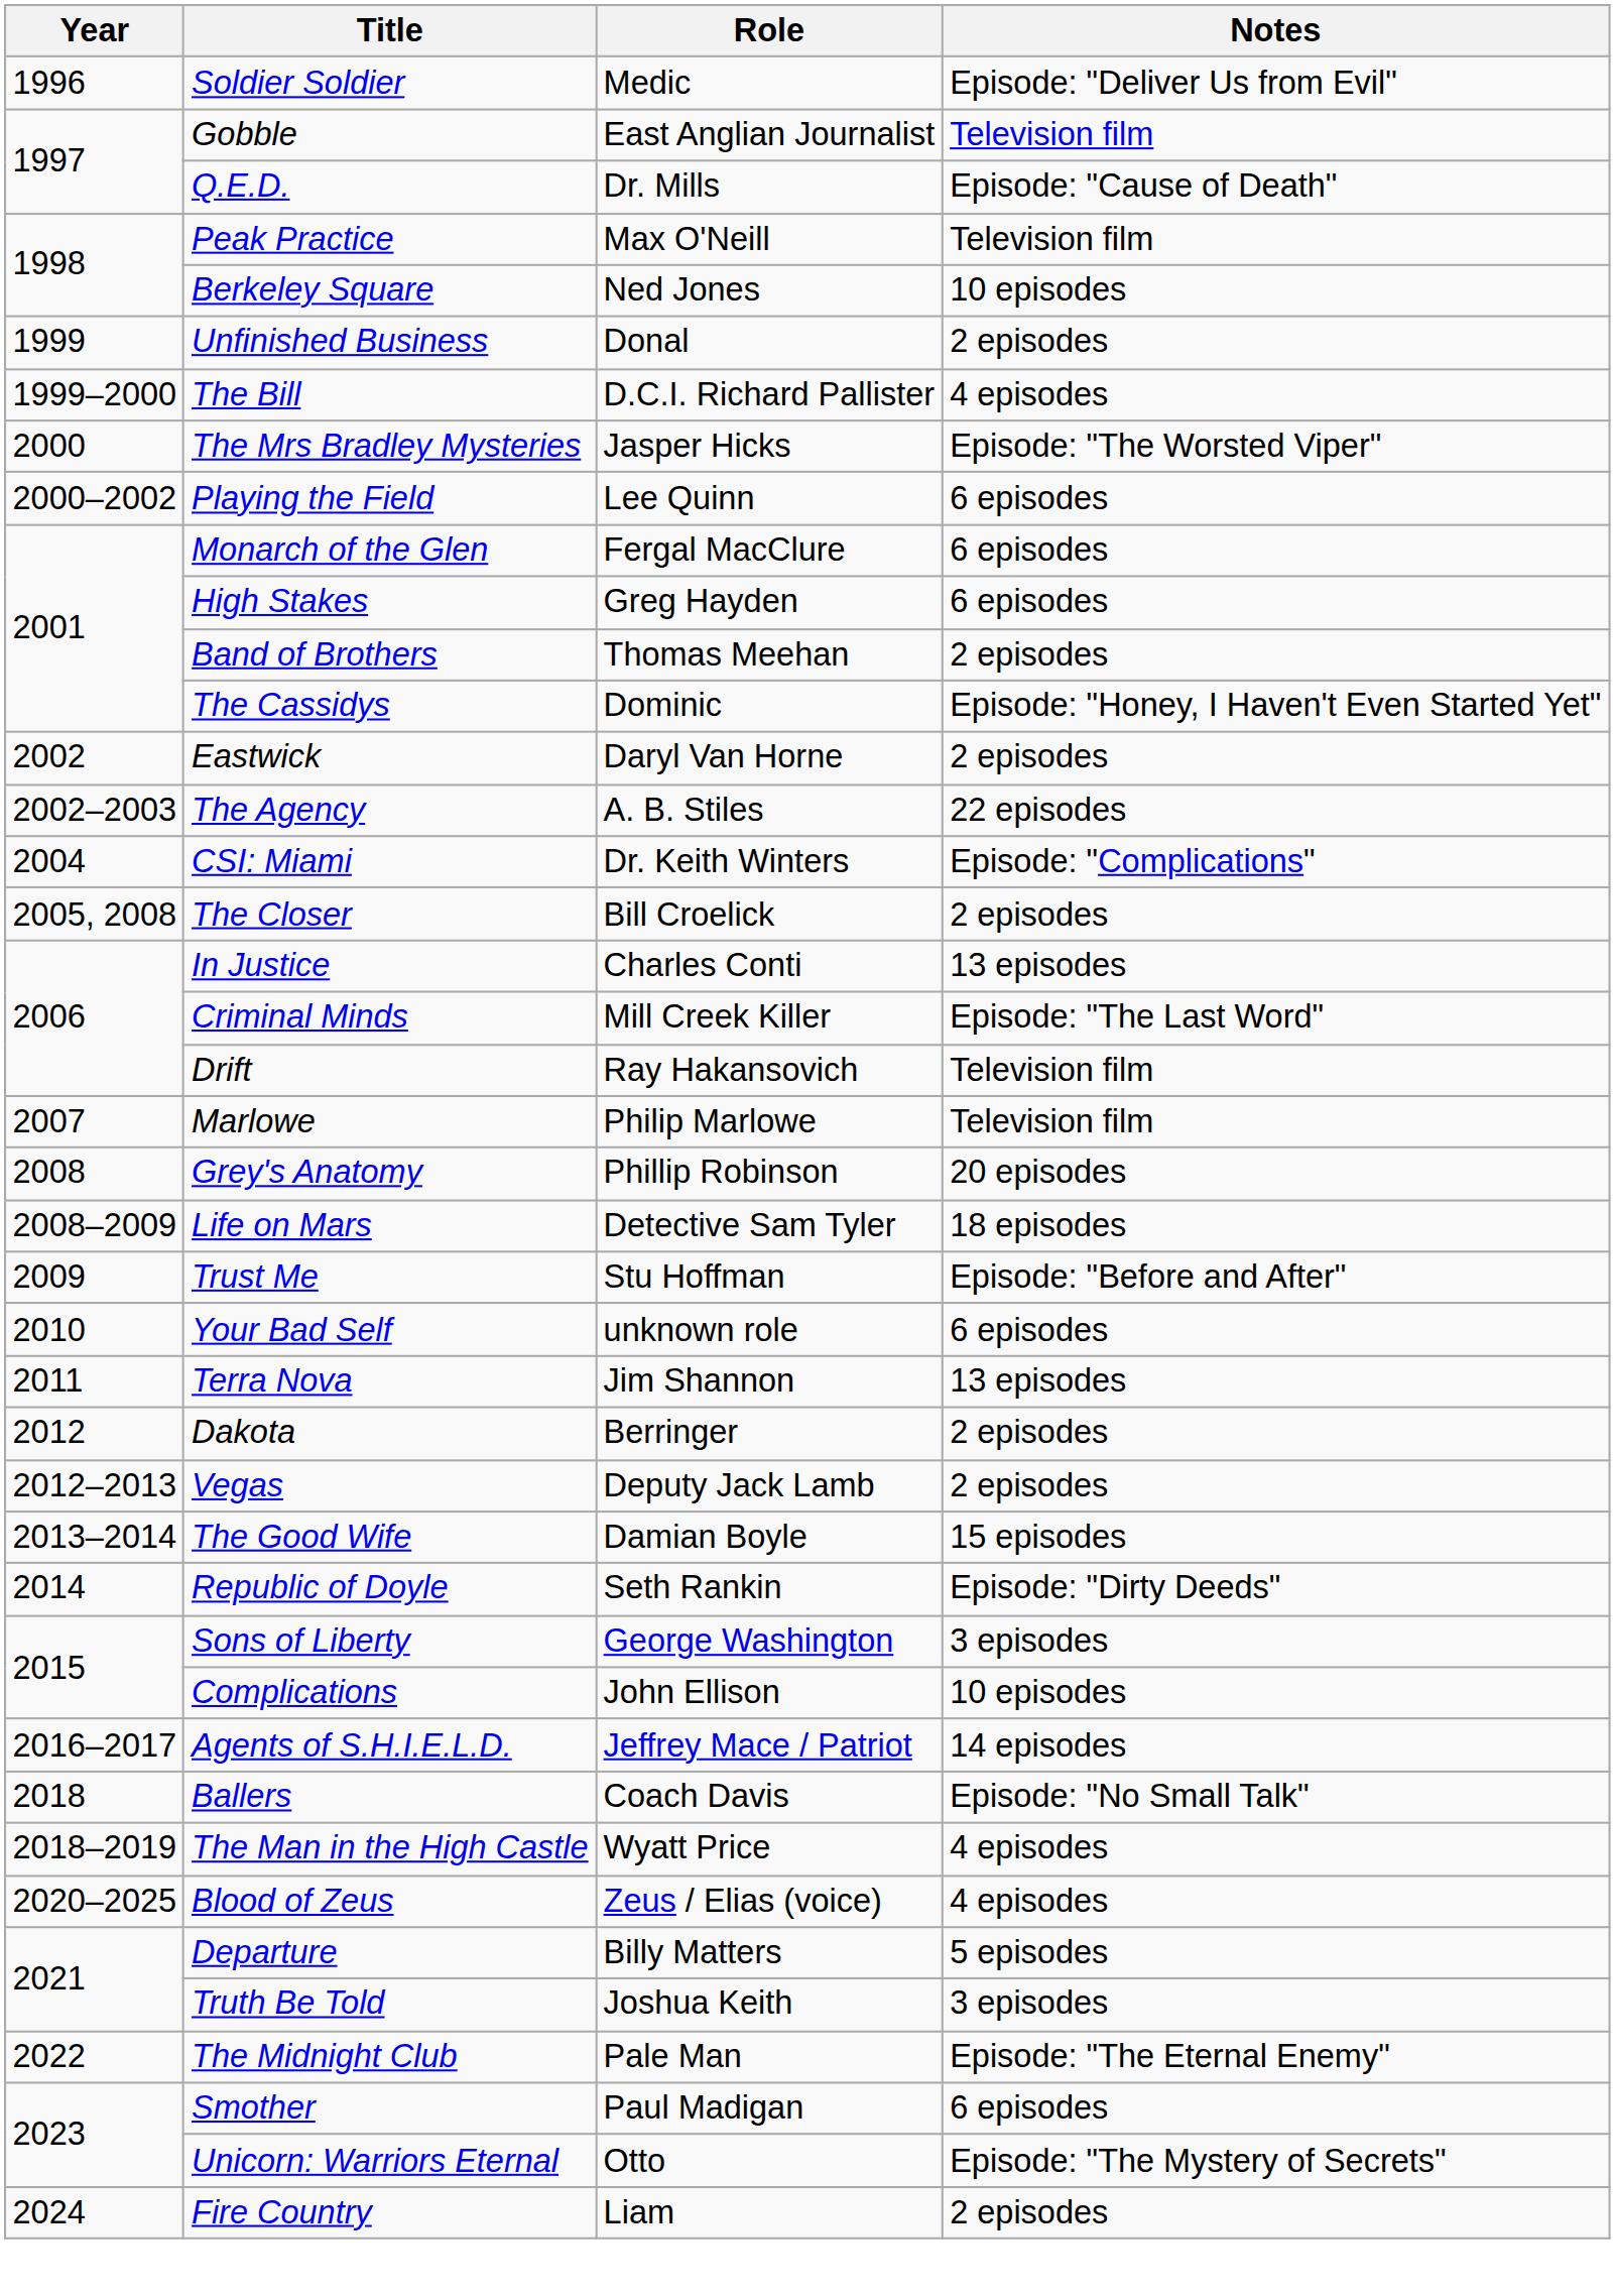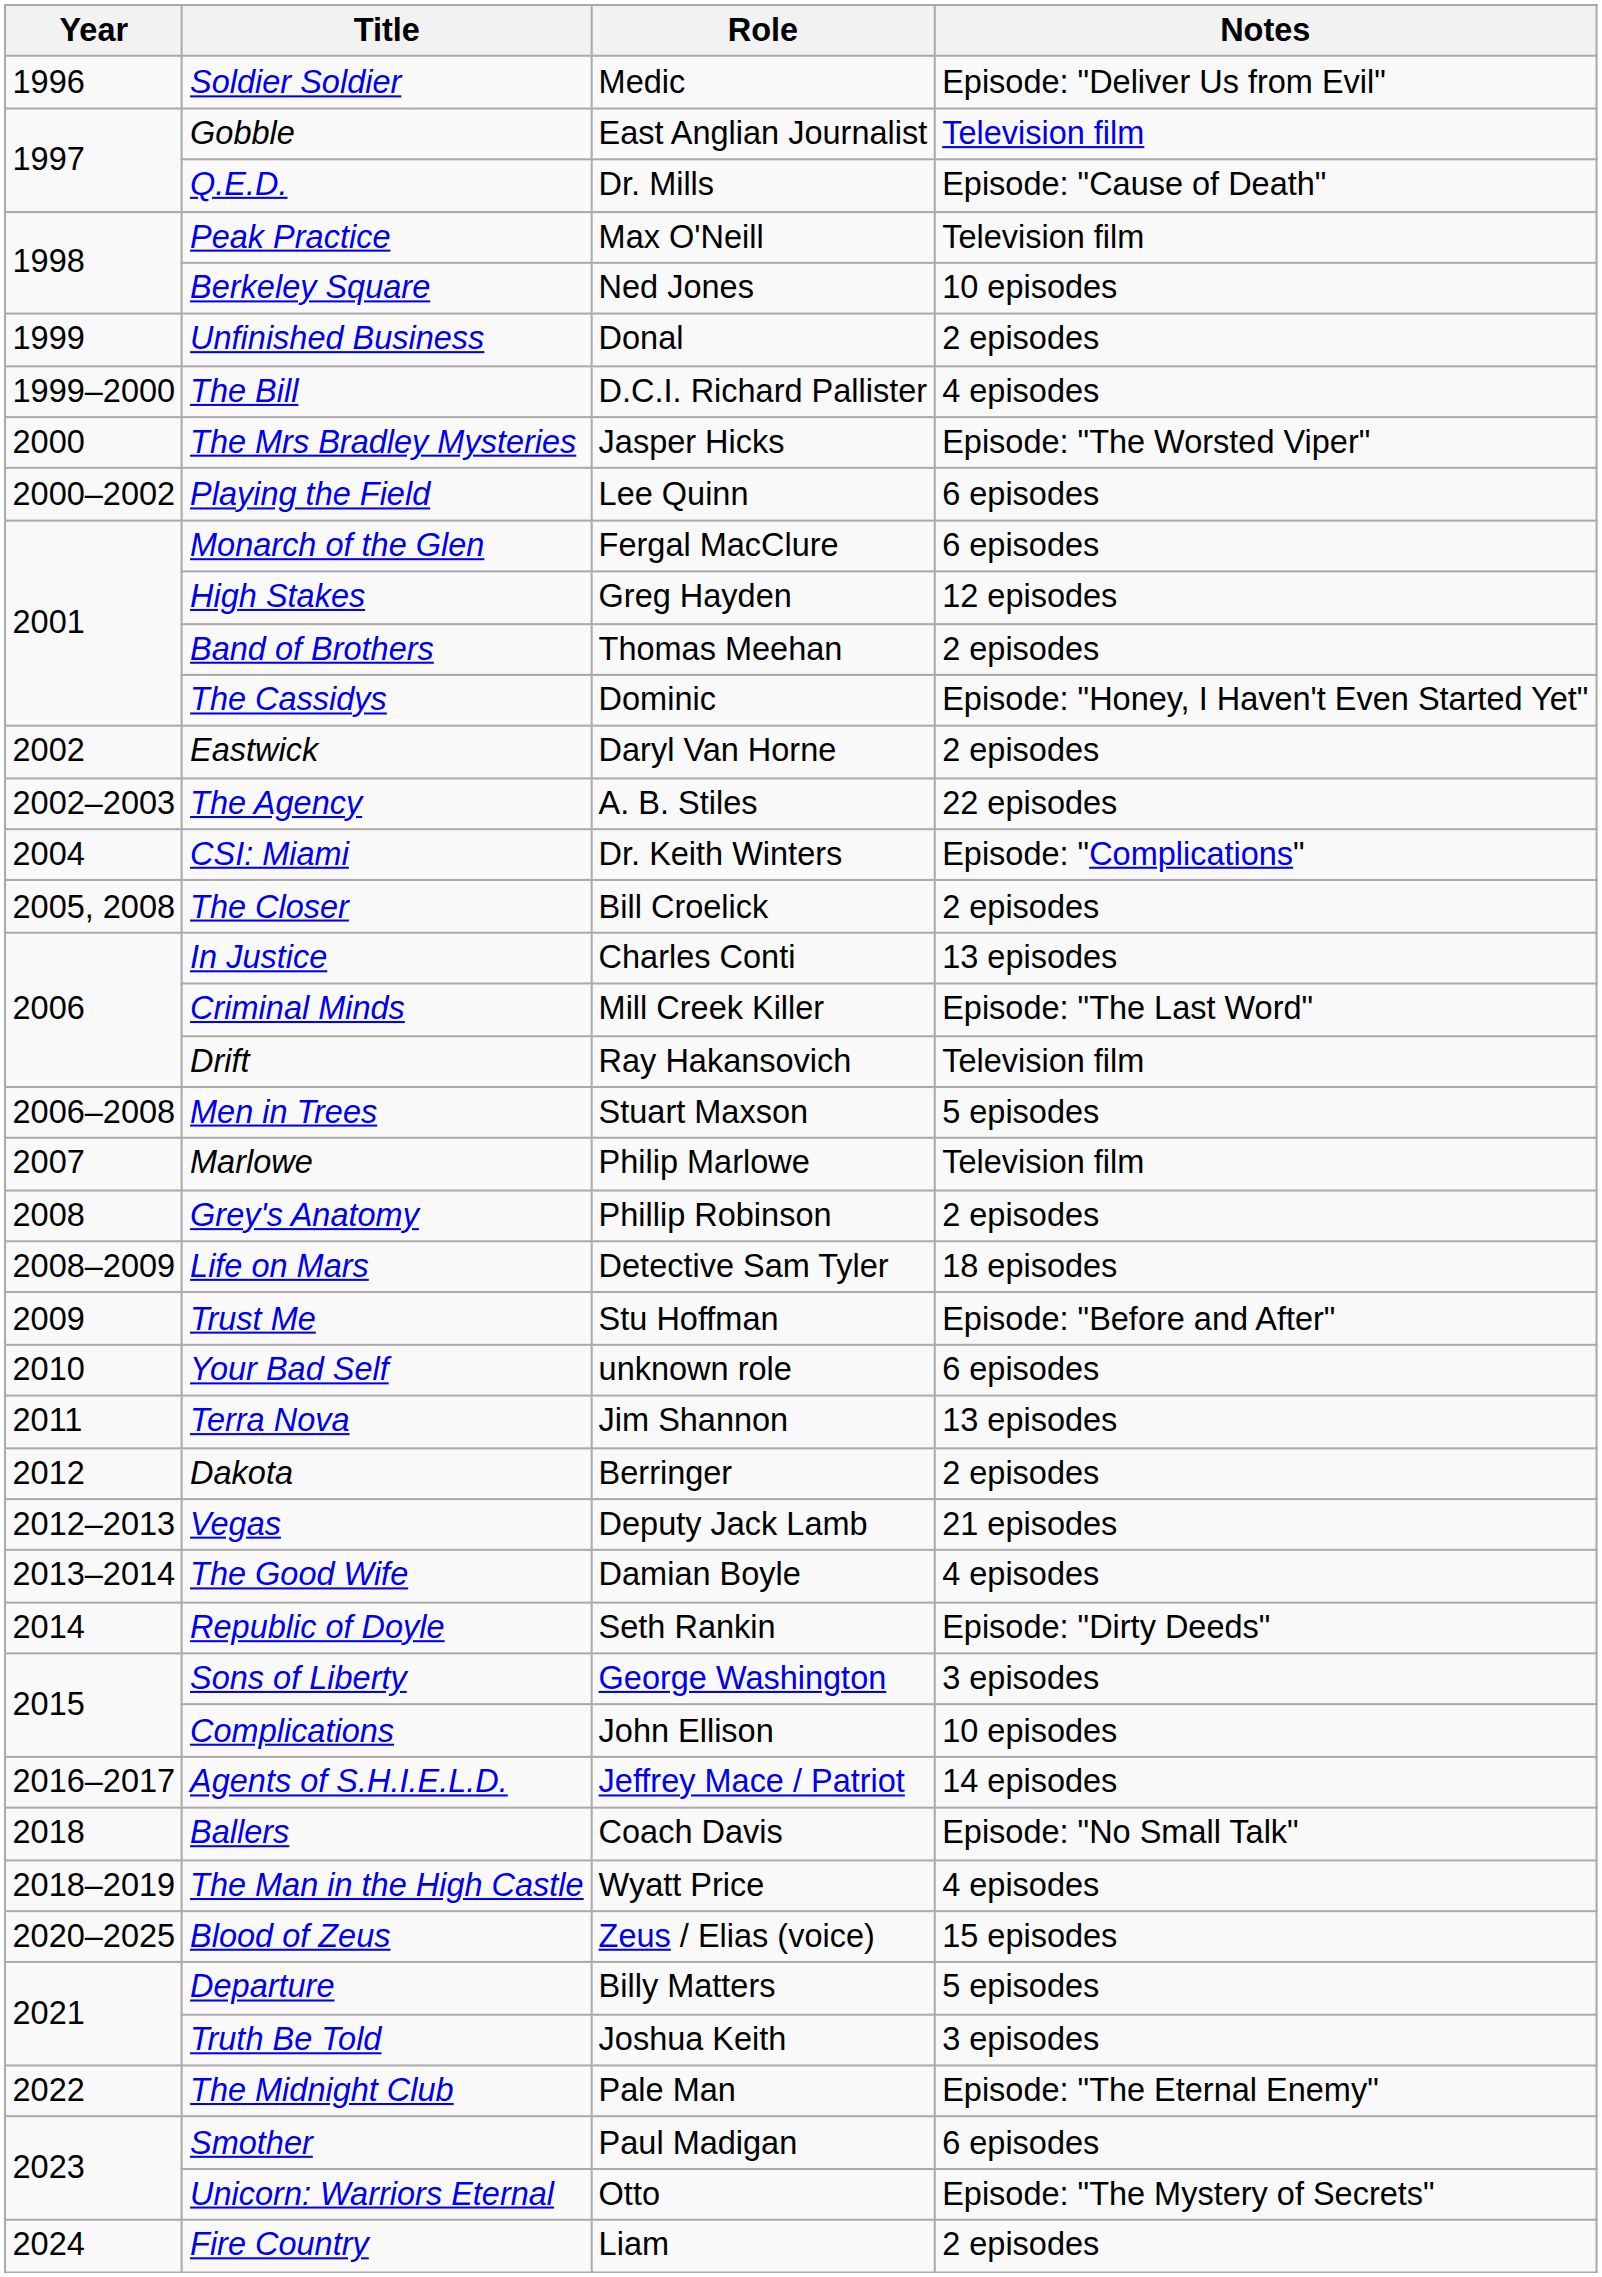High Stakes | Notes: 6 episodes -> 12 episodes
+ row: 2006–2008 | Men in Trees | Stuart Maxson | 5 episodes
Grey's Anatomy | Notes: 20 episodes -> 2 episodes
Vegas | Notes: 2 episodes -> 21 episodes
The Good Wife | Notes: 15 episodes -> 4 episodes
Blood of Zeus | Notes: 4 episodes -> 15 episodes
